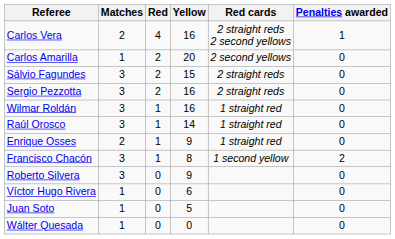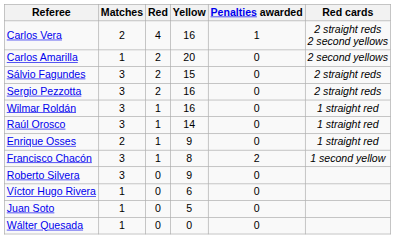columns swapped: Red cards <-> Penalties awarded
